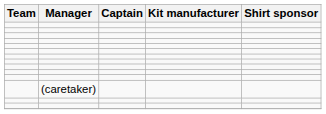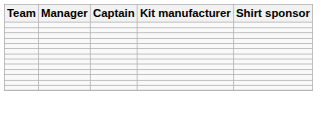- row: (caretaker)
